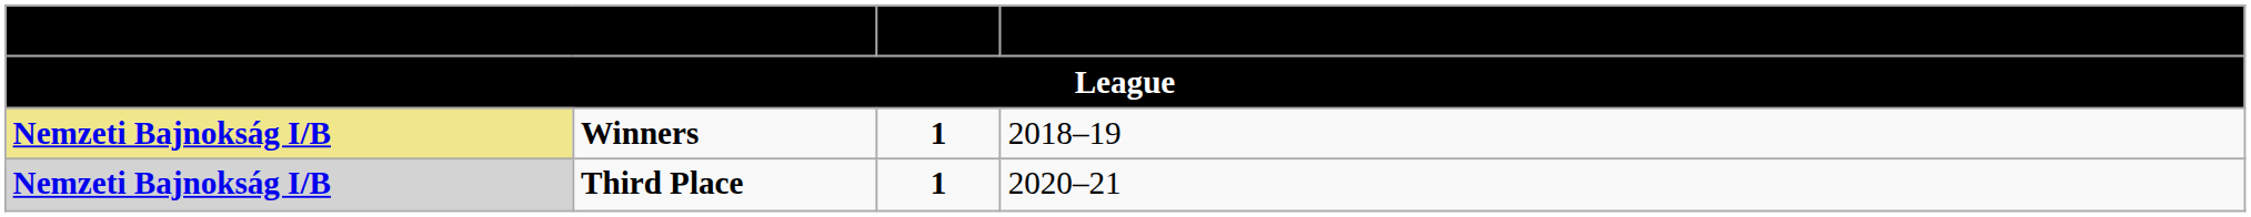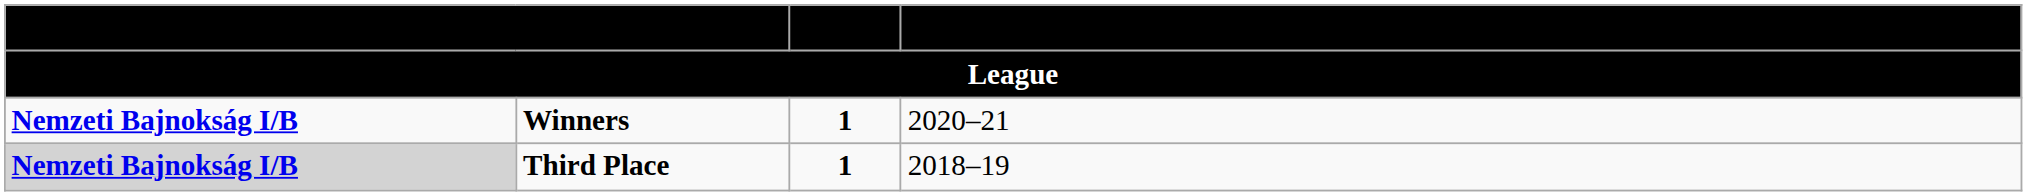Winners | column 1: khaki background -> no background
Winners | Years: 2018–19 -> 2020–21
Third Place | Years: 2020–21 -> 2018–19
